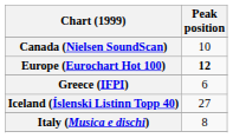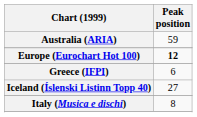+ row: Australia (ARIA) | 59
- row: Canada (Nielsen SoundScan) | 10
